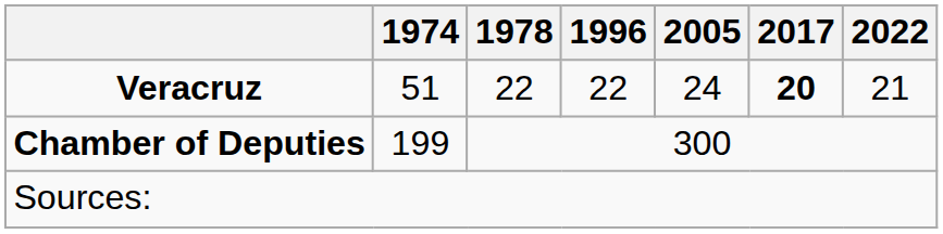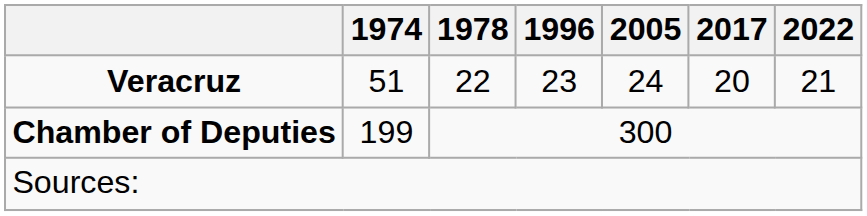Veracruz | 1996: 22 -> 23
Veracruz | 2017: bold -> normal
